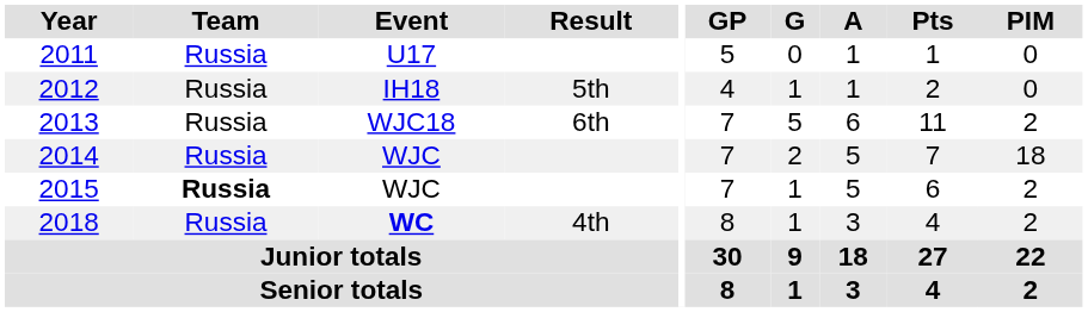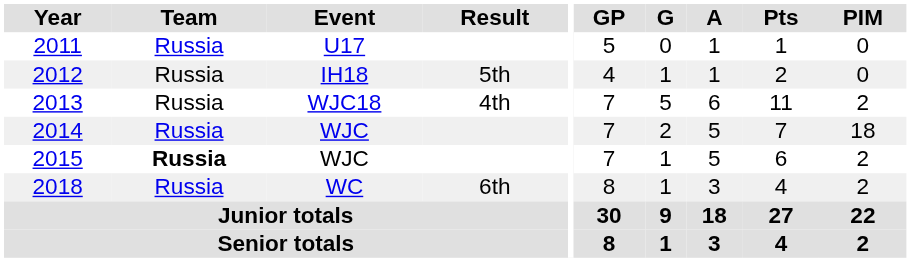2013 | Result: 6th -> 4th
2018 | Event: bold -> normal
2018 | Result: 4th -> 6th
